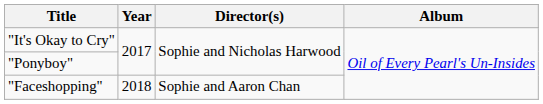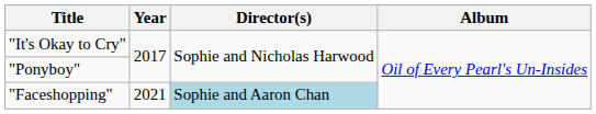"Faceshopping" | Year: 2018 -> 2021
"Faceshopping" | Director(s): no background -> lightblue background
